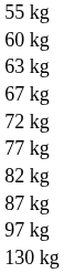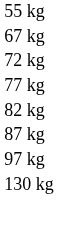- row: 60 kg
- row: 63 kg
